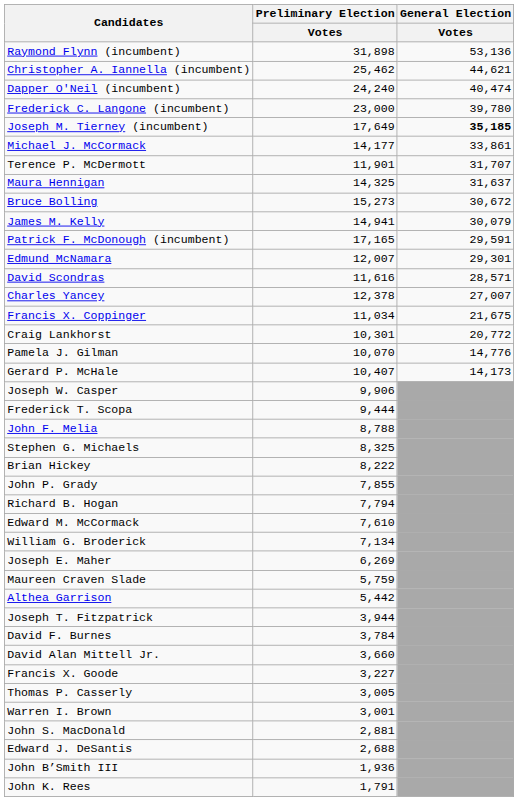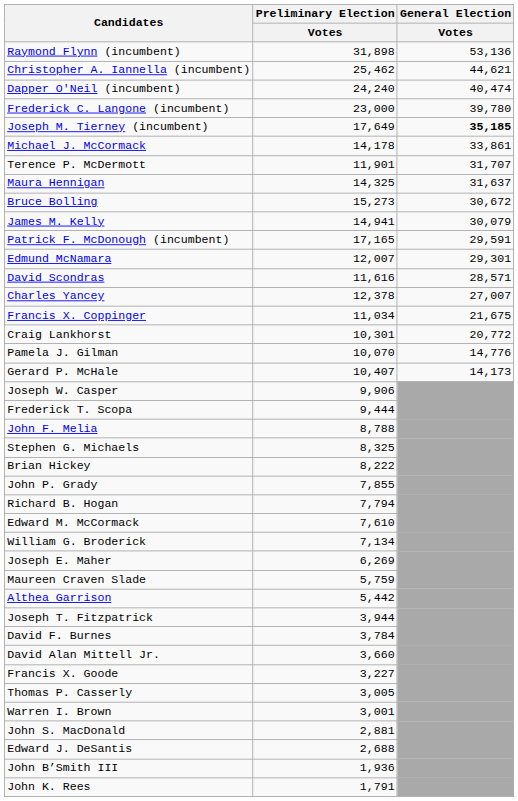Michael J. McCormack | Preliminary Election / Votes: 14,177 -> 14,178
